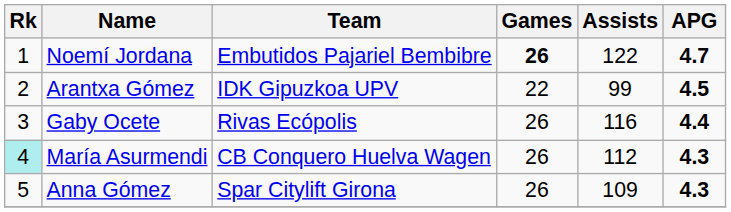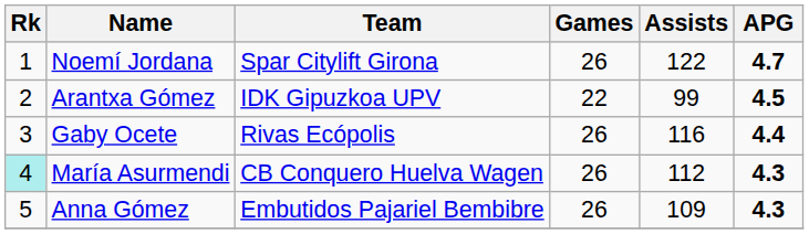Noemí Jordana | Team: Embutidos Pajariel Bembibre -> Spar Citylift Girona
Noemí Jordana | Games: bold -> normal
Anna Gómez | Team: Spar Citylift Girona -> Embutidos Pajariel Bembibre
